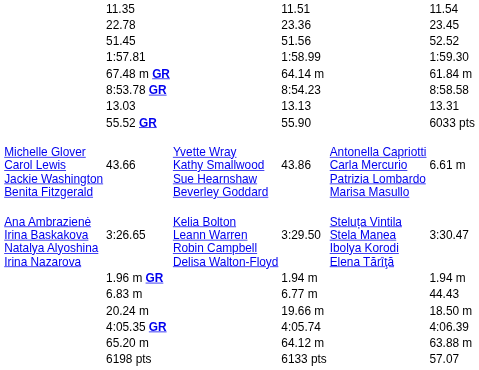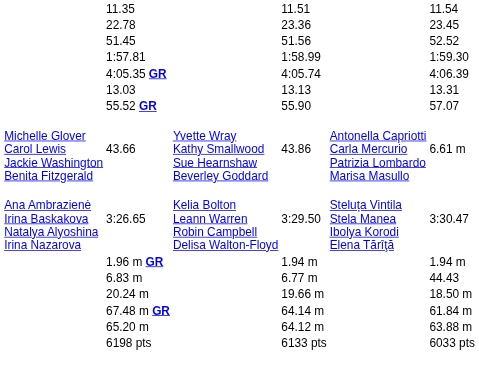rows swapped: 4:05.35 GR <-> 67.48 m GR
- row: 8:53.78 GR | 8:54.23 | 8:58.58
55.52 GR | column 7: 6033 pts -> 57.07
6198 pts | column 7: 57.07 -> 6033 pts
